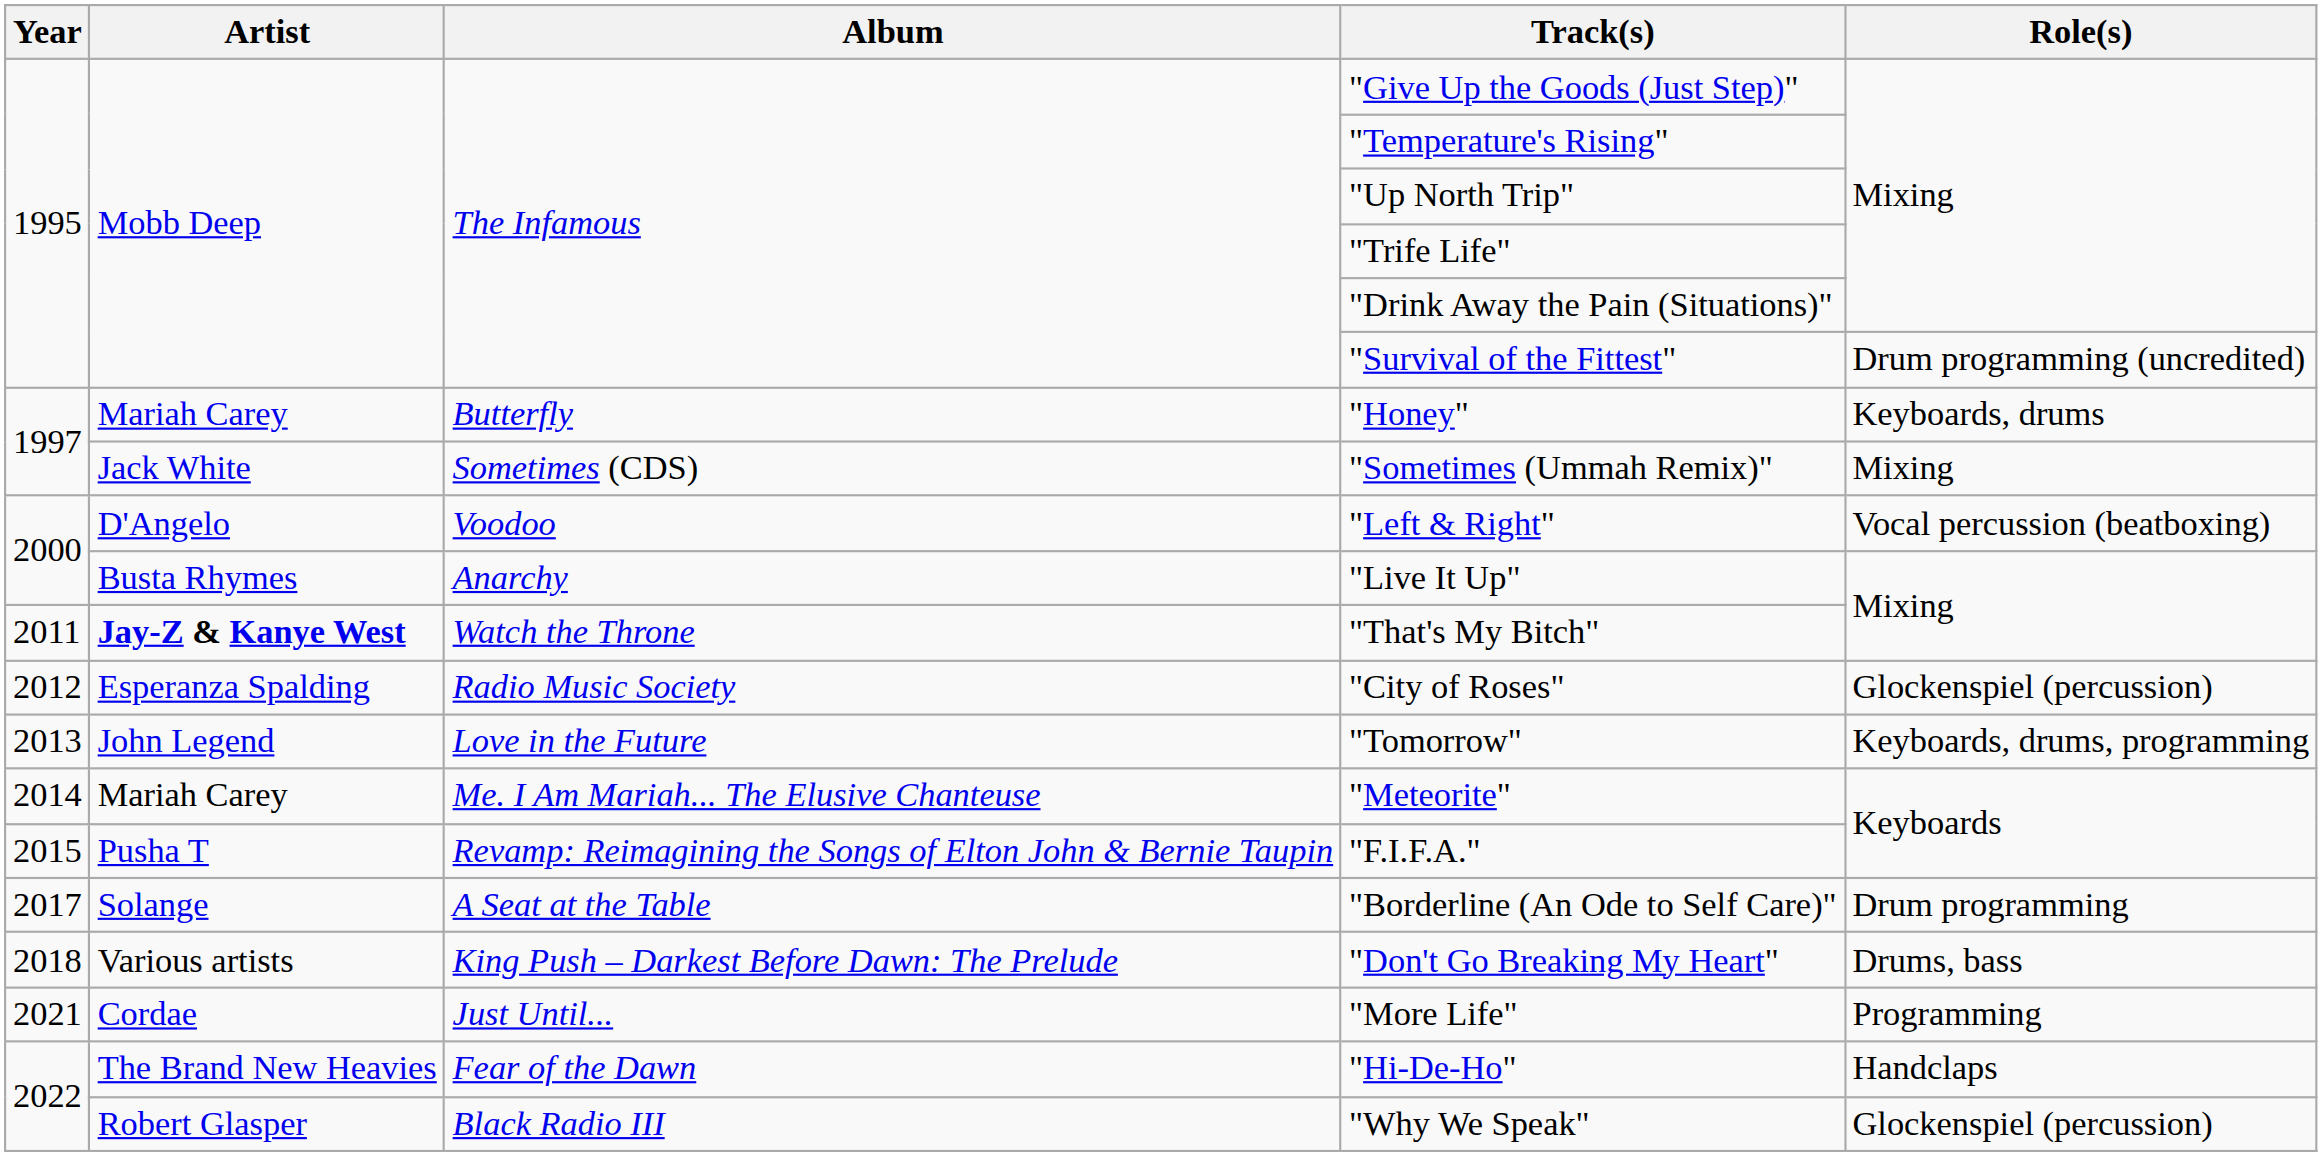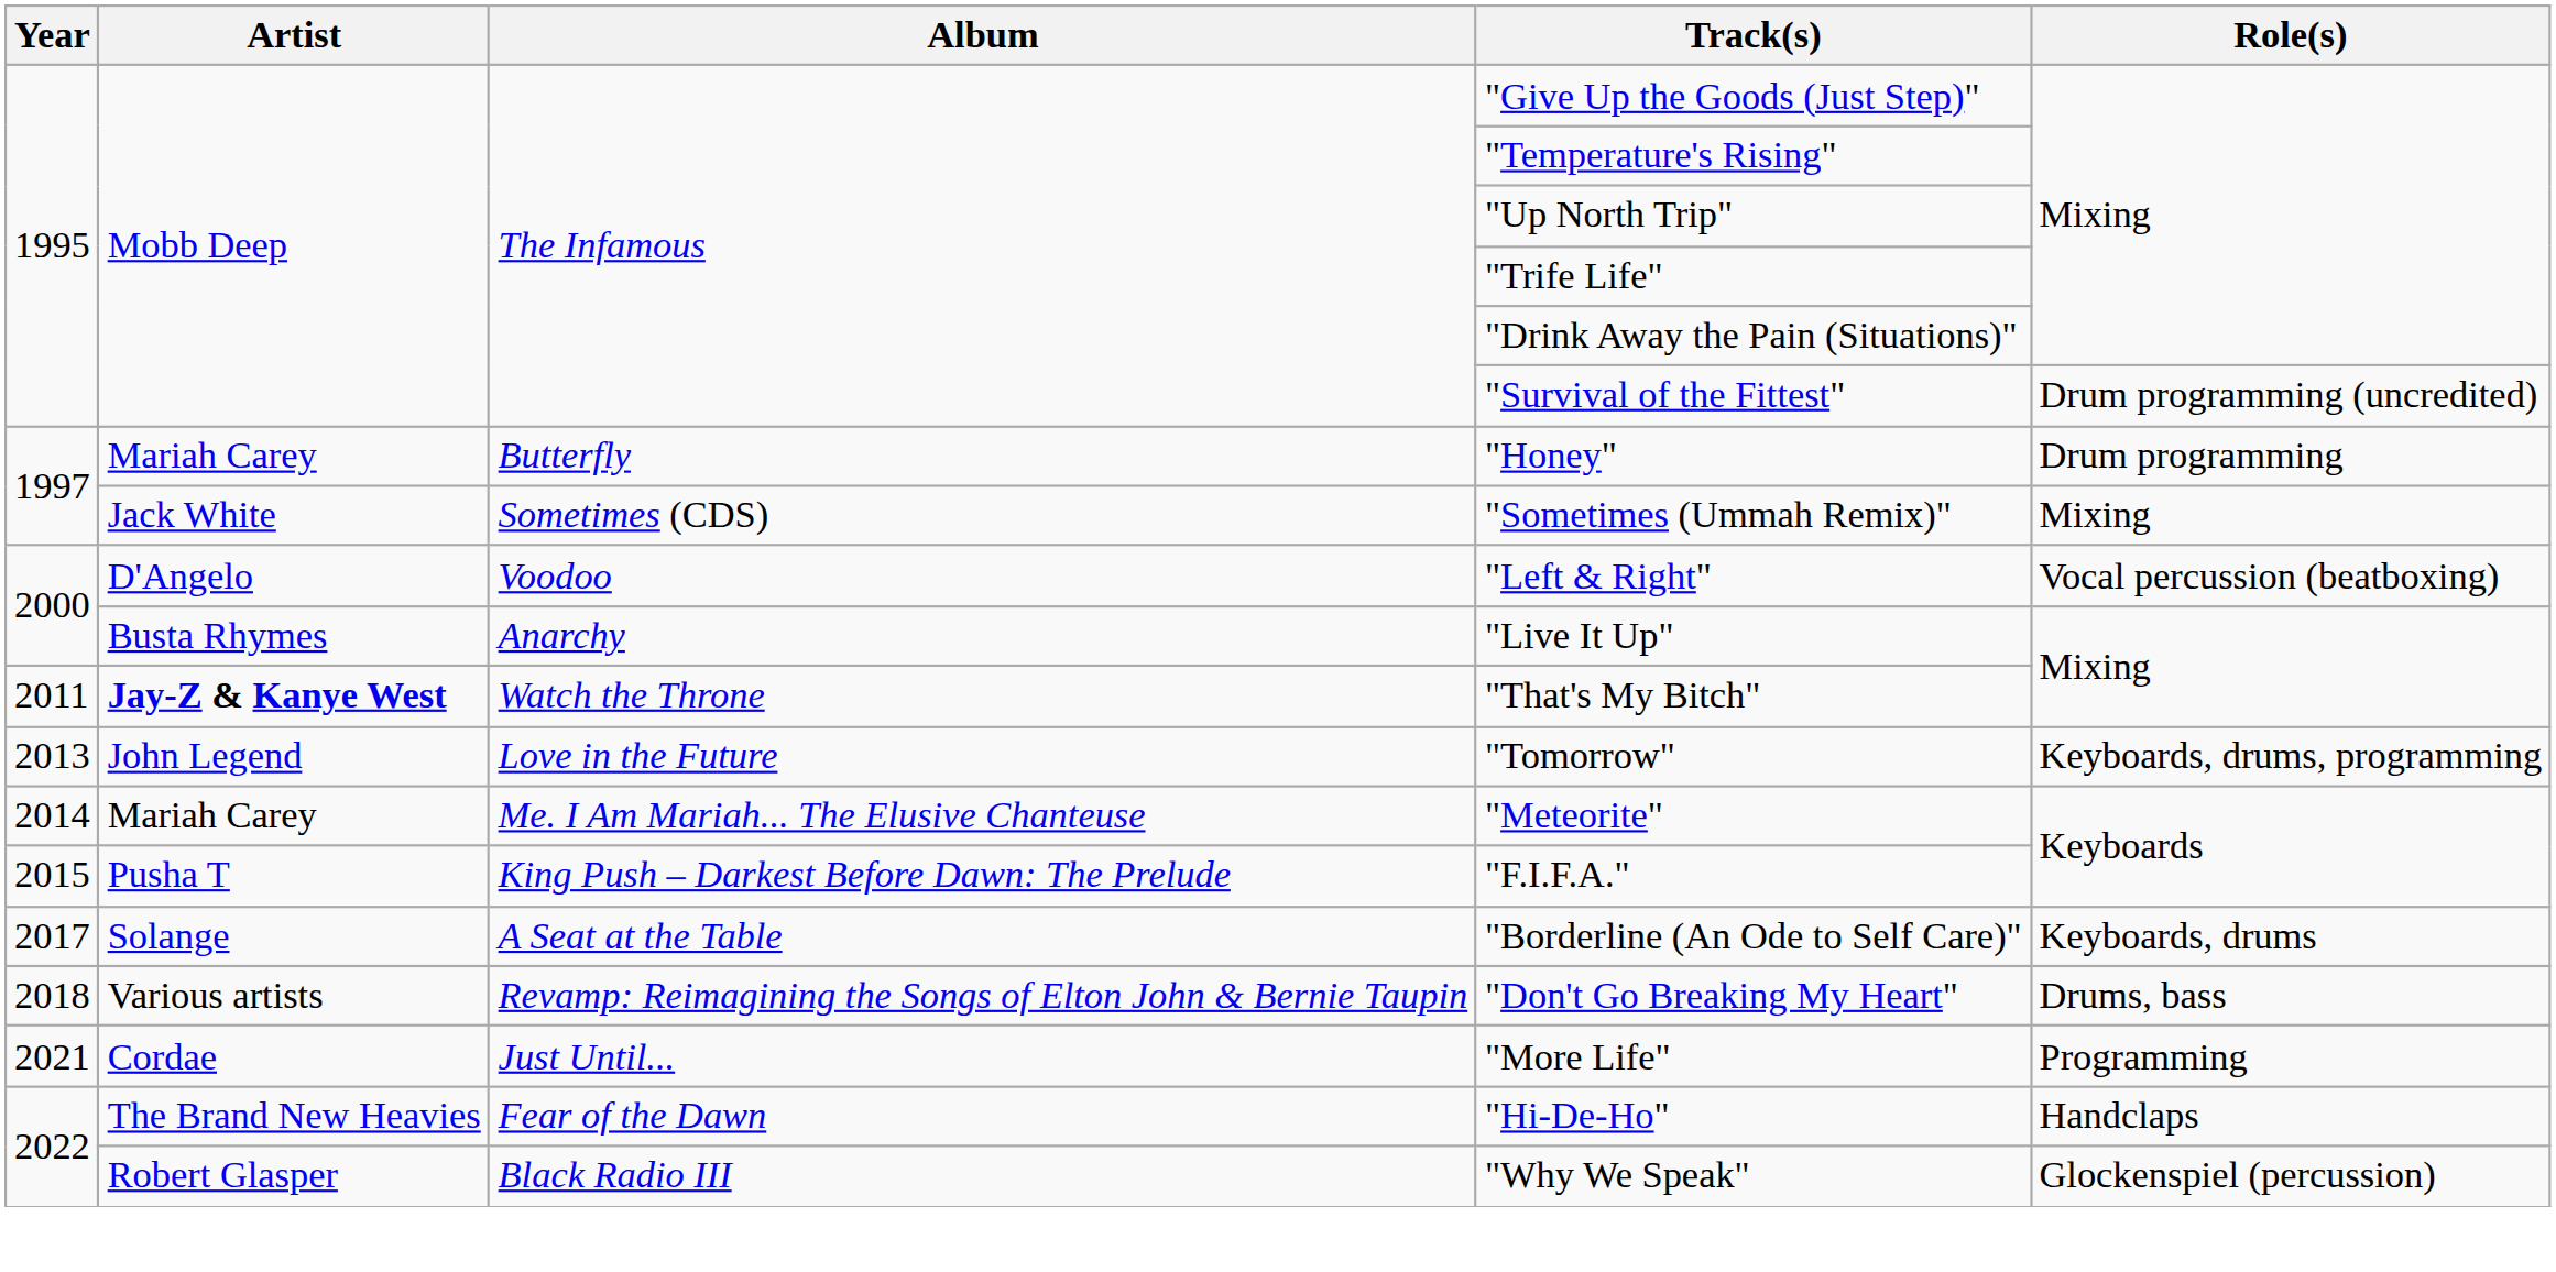"Honey" | Role(s): Keyboards, drums -> Drum programming
- row: 2012 | Esperanza Spalding | Radio Music Society | "City of Roses" | Glockenspiel (percussion)
"F.I.F.A." | Album: Revamp: Reimagining the Songs of Elton John & Bernie Taupin -> King Push – Darkest Before Dawn: The Prelude
"Borderline (An Ode to Self Care)" | Role(s): Drum programming -> Keyboards, drums
"Don't Go Breaking My Heart" | Album: King Push – Darkest Before Dawn: The Prelude -> Revamp: Reimagining the Songs of Elton John & Bernie Taupin
